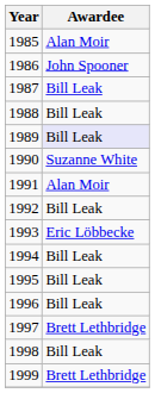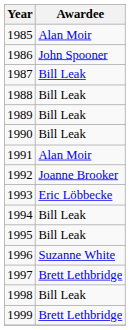1989 | Awardee: lavender background -> no background
1990 | Awardee: Suzanne White -> Bill Leak
1992 | Awardee: Bill Leak -> Joanne Brooker
1996 | Awardee: Bill Leak -> Suzanne White
